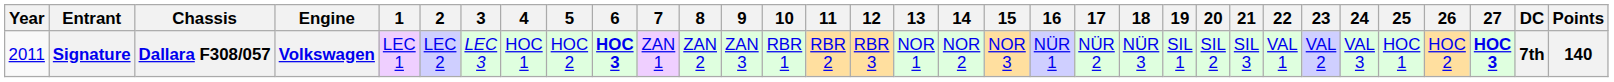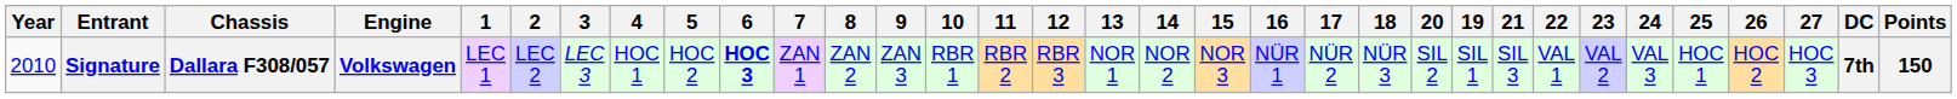columns swapped: 19 <-> 20
Signature | Year: 2011 -> 2010
Signature | 27: bold -> normal
Signature | Points: 140 -> 150
